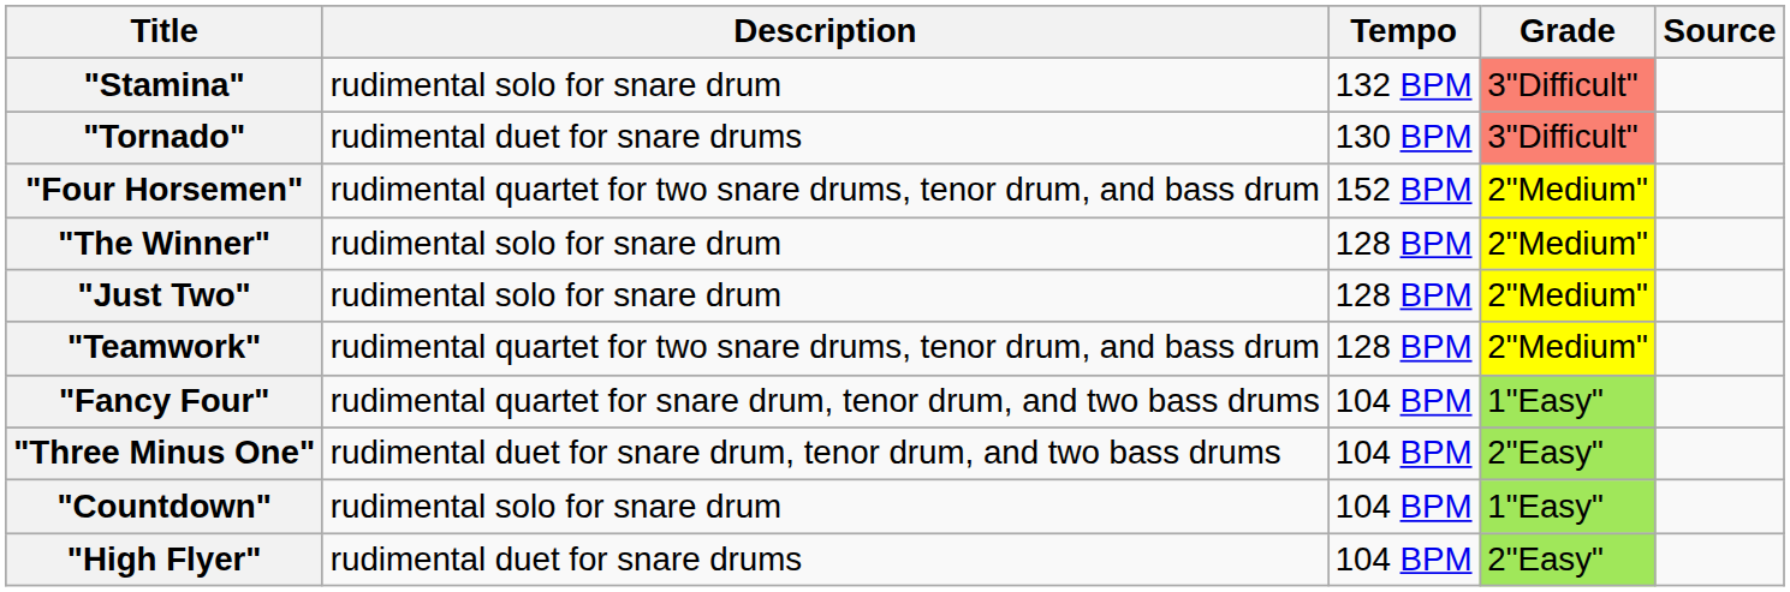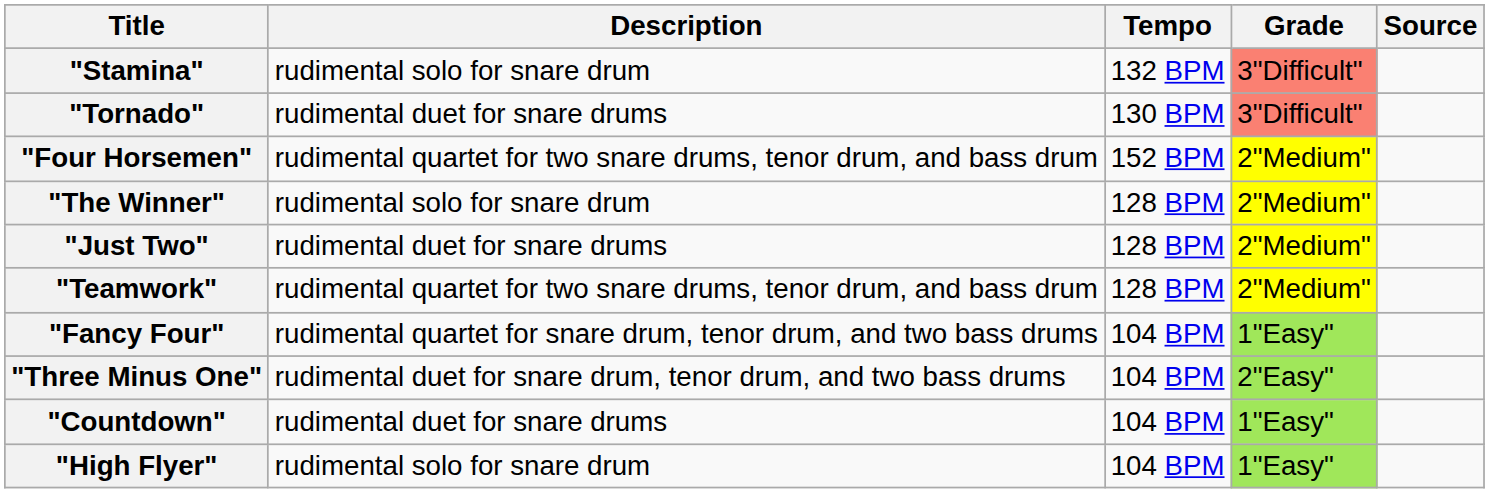"Just Two" | Description: rudimental solo for snare drum -> rudimental duet for snare drums
"Countdown" | Description: rudimental solo for snare drum -> rudimental duet for snare drums
"High Flyer" | Description: rudimental duet for snare drums -> rudimental solo for snare drum
"High Flyer" | Grade: 2"Easy" -> 1"Easy"
